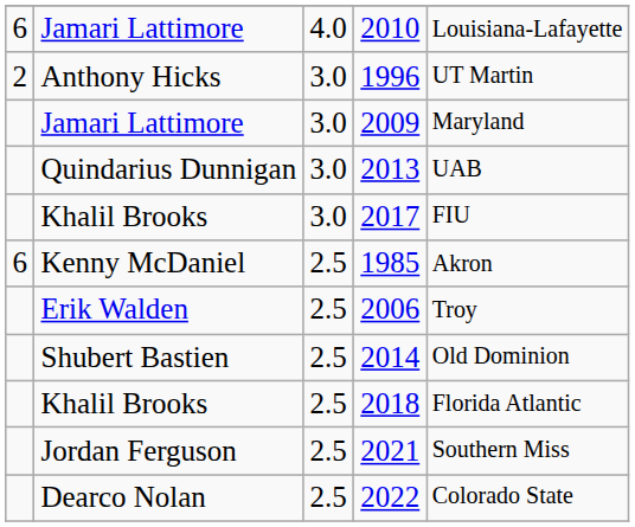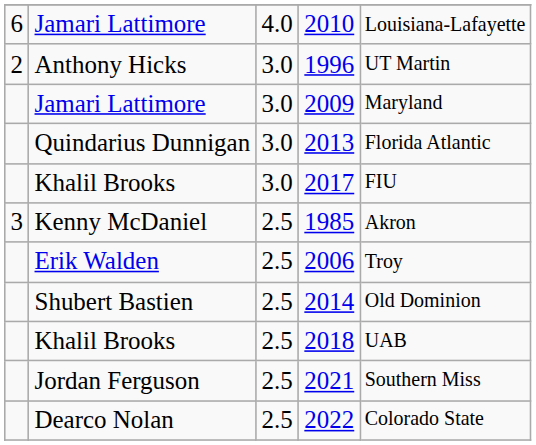2013 | column 5: UAB -> Florida Atlantic
1985 | column 1: 6 -> 3
2018 | column 5: Florida Atlantic -> UAB
